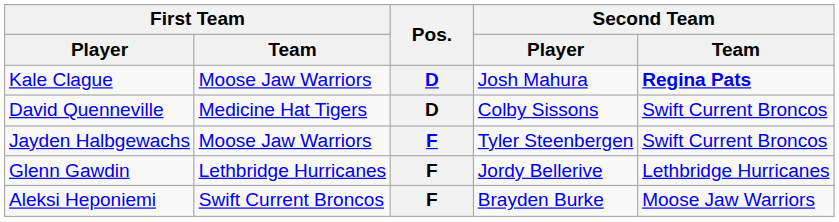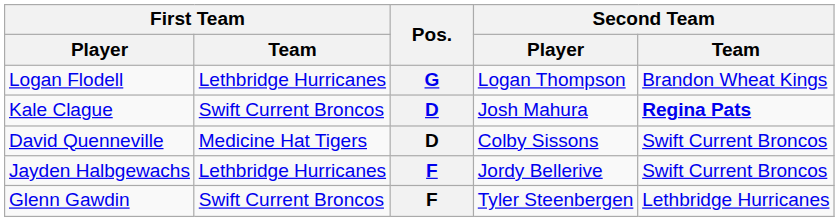+ row: Logan Flodell | Lethbridge Hurricanes | G | Logan Thompson | Brandon Wheat Kings
Kale Clague | First Team / Team: Moose Jaw Warriors -> Swift Current Broncos
Jayden Halbgewachs | First Team / Team: Moose Jaw Warriors -> Lethbridge Hurricanes
Jayden Halbgewachs | Second Team / Player: Tyler Steenbergen -> Jordy Bellerive
Glenn Gawdin | First Team / Team: Lethbridge Hurricanes -> Swift Current Broncos
Glenn Gawdin | Second Team / Player: Jordy Bellerive -> Tyler Steenbergen
- row: Aleksi Heponiemi | Swift Current Broncos | F | Brayden Burke | Moose Jaw Warriors
